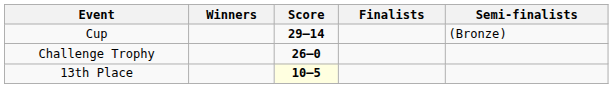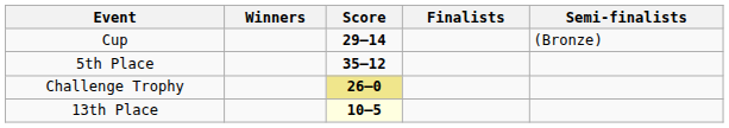+ row: 5th Place | 35–12
Challenge Trophy | Score: no background -> khaki background
